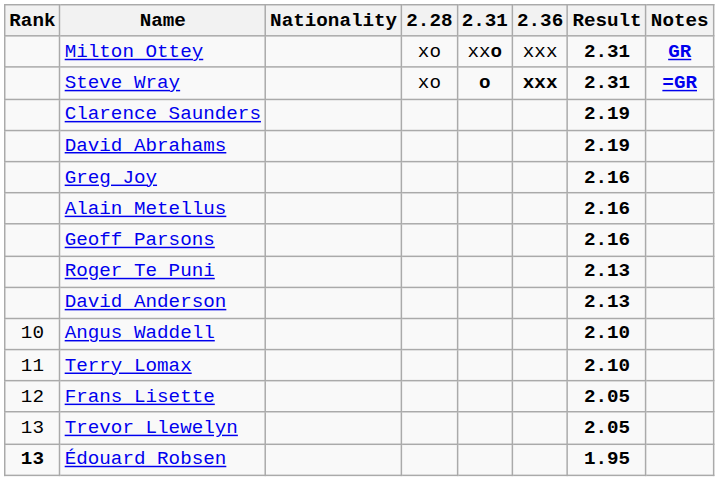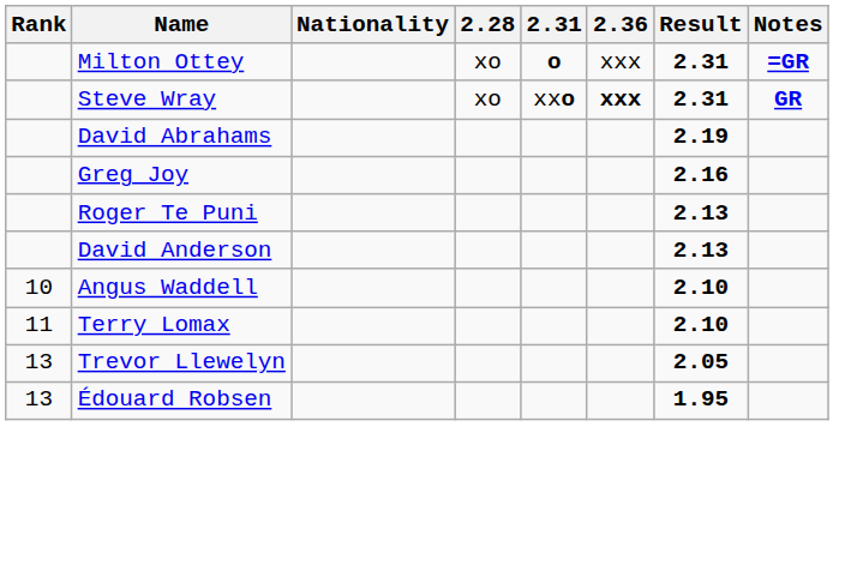Milton Ottey | 2.31: xxo -> o
Milton Ottey | Notes: GR -> =GR
Steve Wray | 2.31: o -> xxo
Steve Wray | Notes: =GR -> GR
- row: Clarence Saunders | 2.19
- row: Alain Metellus | 2.16
- row: Geoff Parsons | 2.16
- row: 12 | Frans Lisette | 2.05
Édouard Robsen | Rank: bold -> normal
